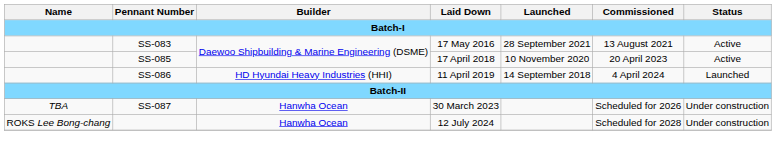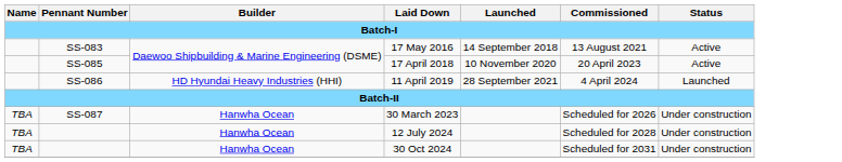17 May 2016 | Launched: 28 September 2021 -> 14 September 2018
11 April 2019 | Launched: 14 September 2018 -> 28 September 2021
12 July 2024 | Name: ROKS Lee Bong-chang -> TBA
+ row: TBA | Hanwha Ocean | 30 Oct 2024 | Scheduled for 2031 | Under construction
